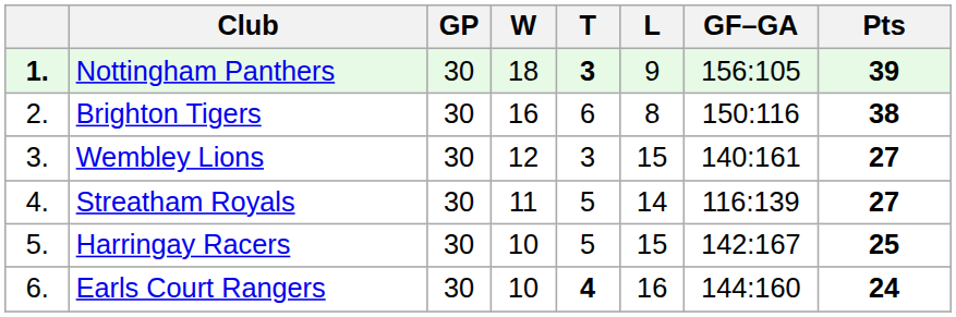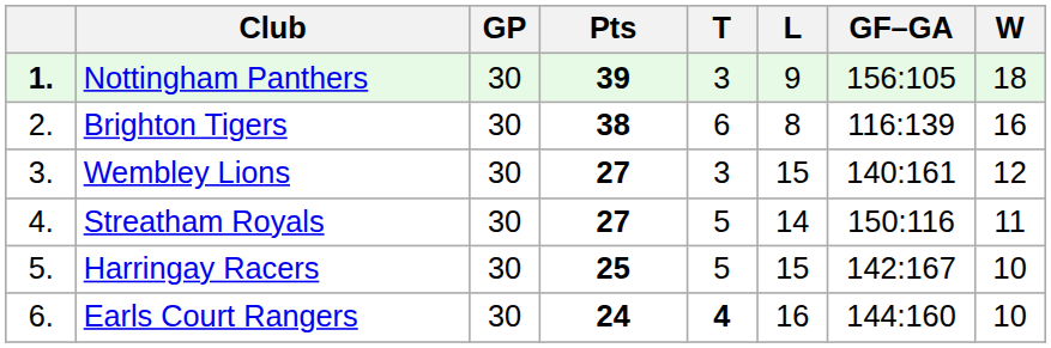columns swapped: W <-> Pts
Nottingham Panthers | T: bold -> normal
Brighton Tigers | GF–GA: 150:116 -> 116:139
Streatham Royals | GF–GA: 116:139 -> 150:116
